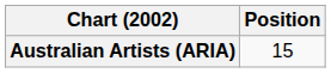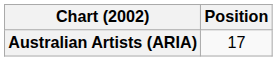Australian Artists (ARIA) | Position: 15 -> 17
